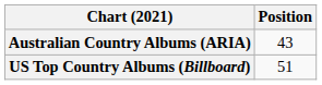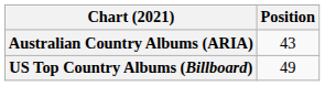US Top Country Albums (Billboard) | Position: 51 -> 49
